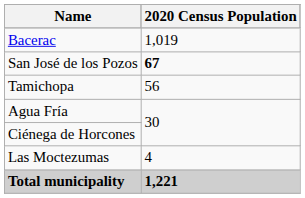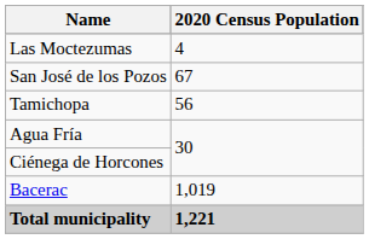rows swapped: Bacerac <-> Las Moctezumas
San José de los Pozos | 2020 Census Population: bold -> normal
